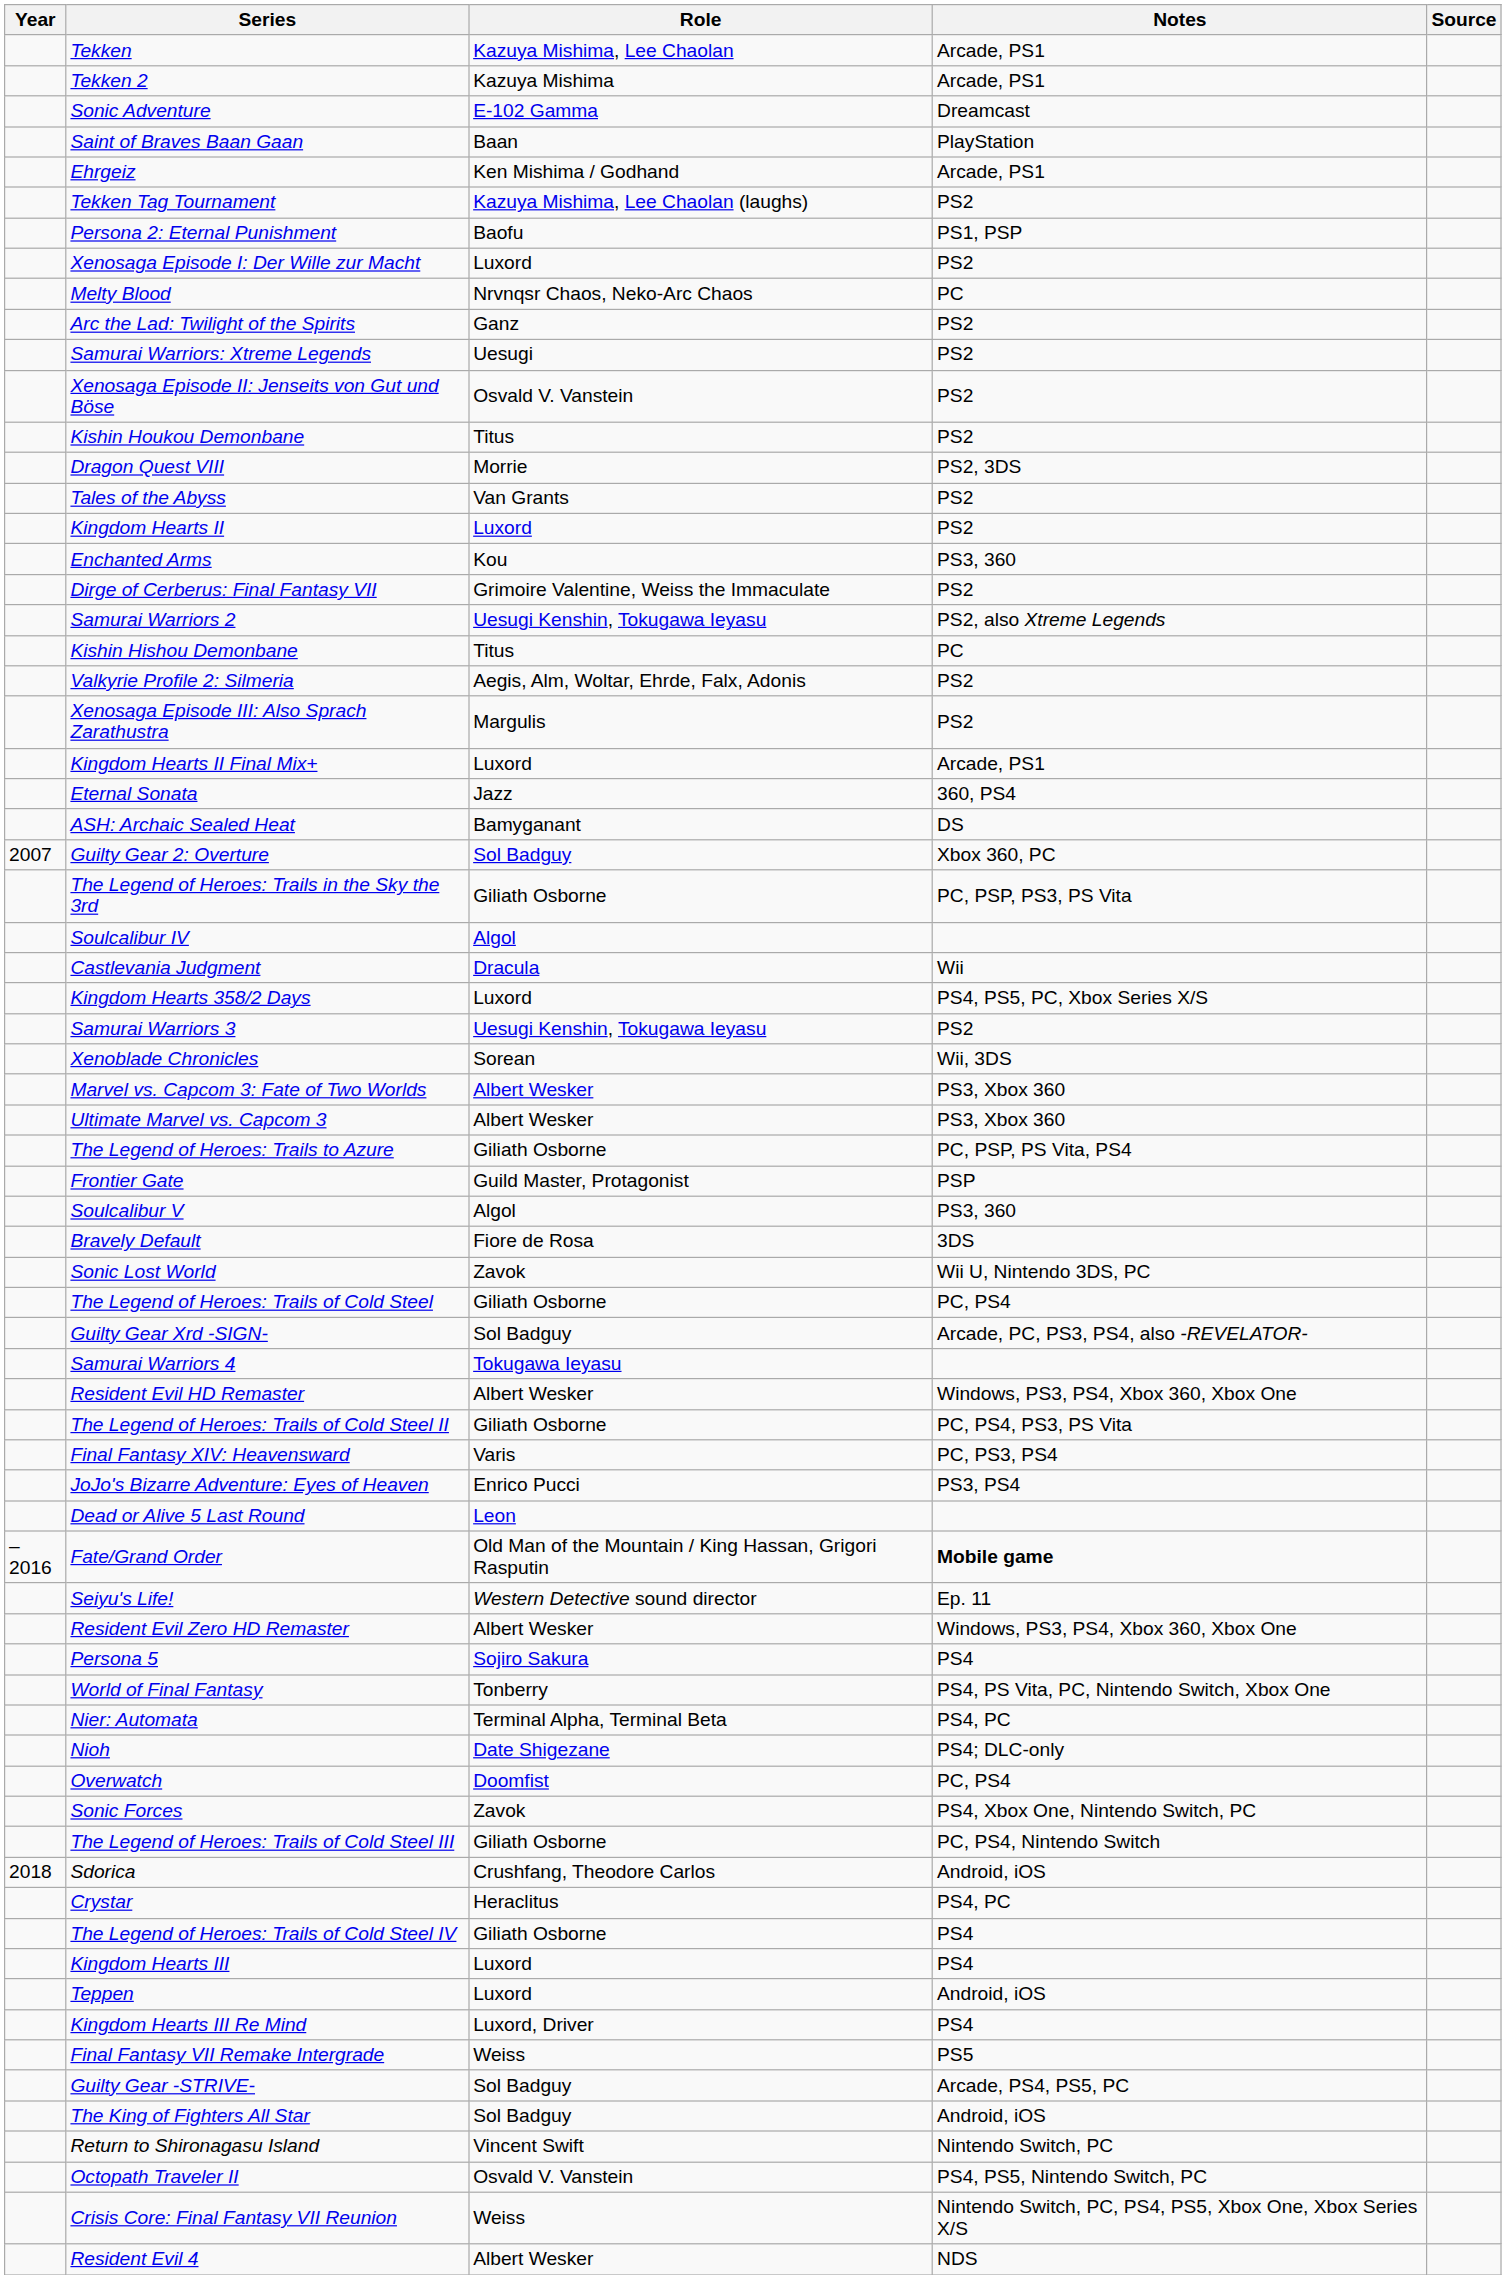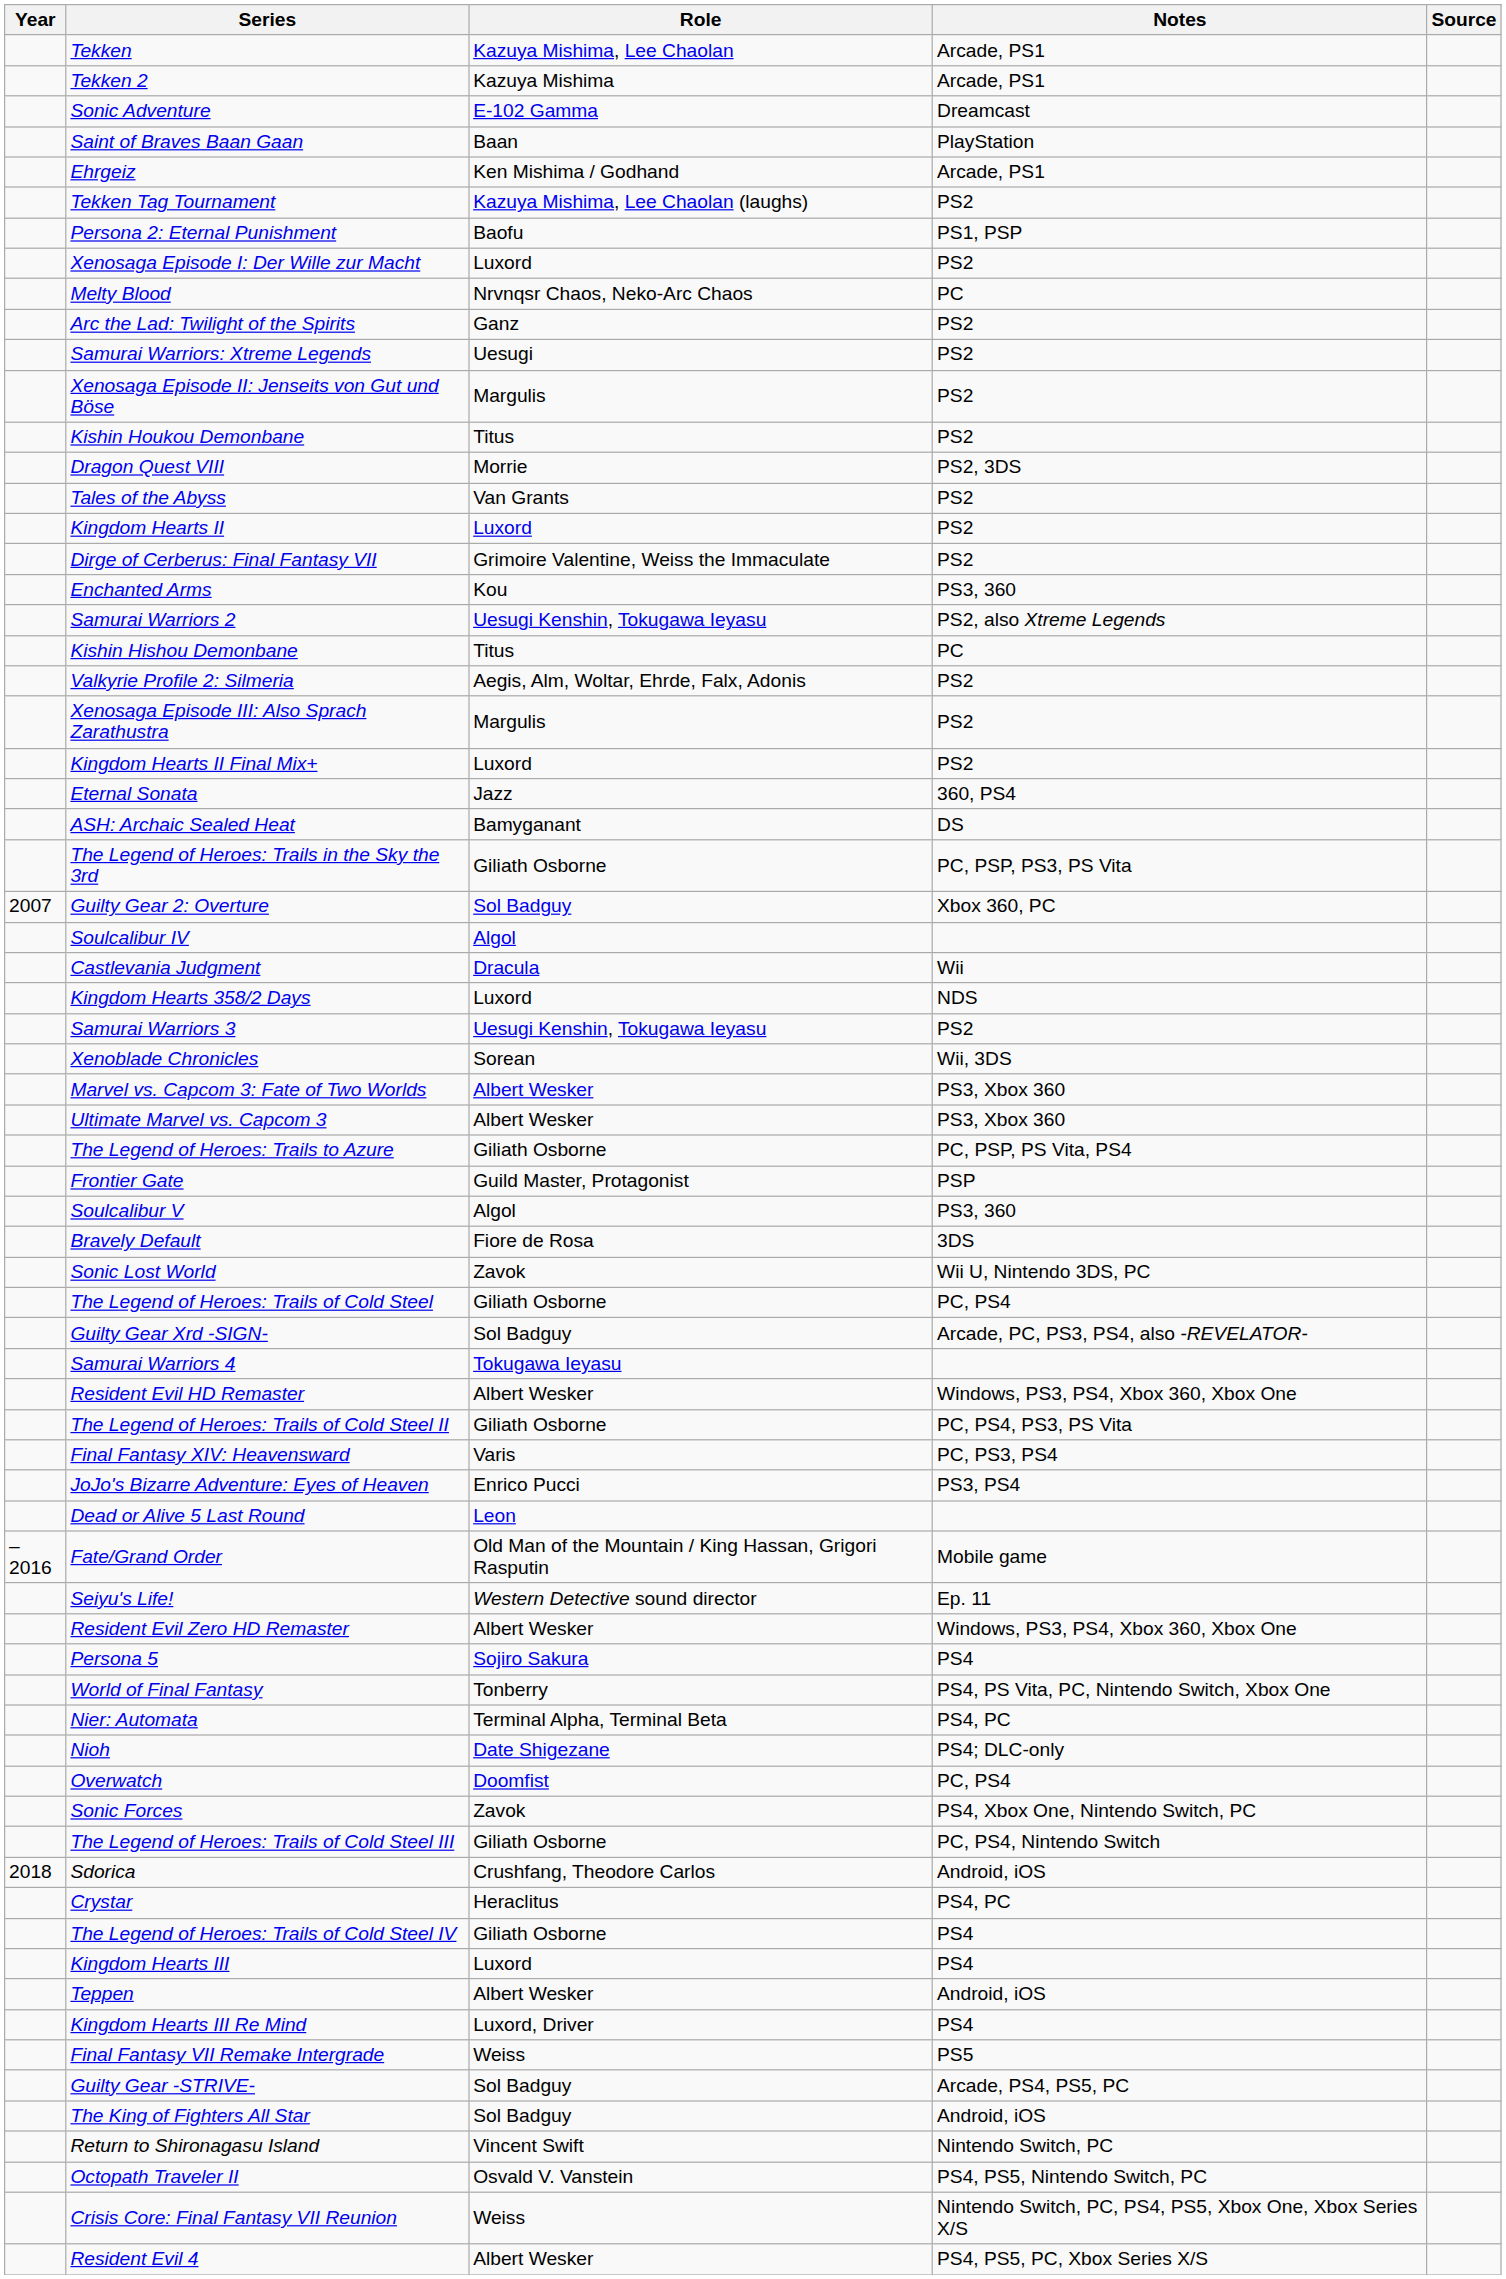Xenosaga Episode II: Jenseits von Gut und Böse | Role: Osvald V. Vanstein -> Margulis
rows swapped: Enchanted Arms <-> Dirge of Cerberus: Final Fantasy VII
Kingdom Hearts II Final Mix+ | Notes: Arcade, PS1 -> PS2
rows swapped: The Legend of Heroes: Trails in the Sky the 3rd <-> Guilty Gear 2: Overture
Kingdom Hearts 358/2 Days | Notes: PS4, PS5, PC, Xbox Series X/S -> NDS
Fate/Grand Order | Notes: bold -> normal
Teppen | Role: Luxord -> Albert Wesker
Resident Evil 4 | Notes: NDS -> PS4, PS5, PC, Xbox Series X/S
